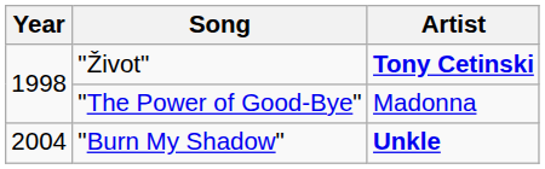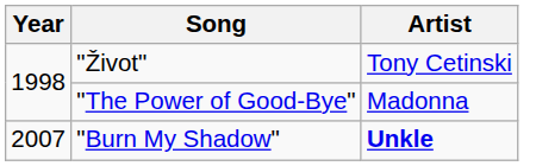"Život" | Artist: bold -> normal
"Burn My Shadow" | Year: 2004 -> 2007
